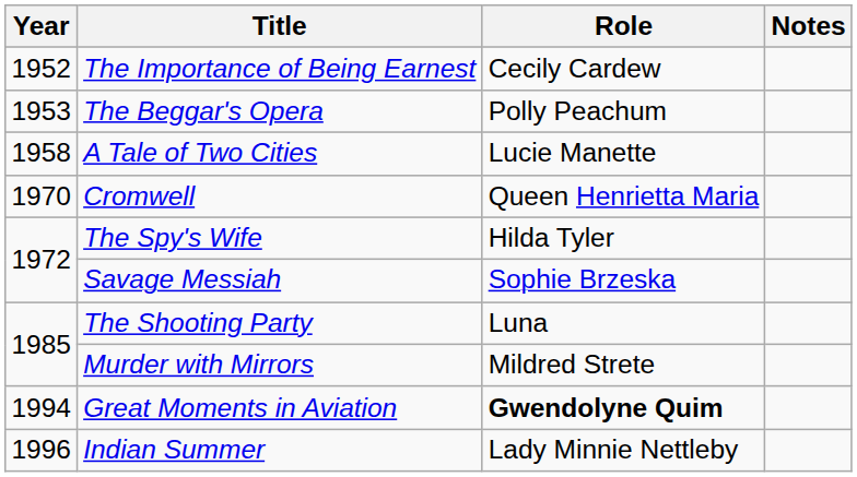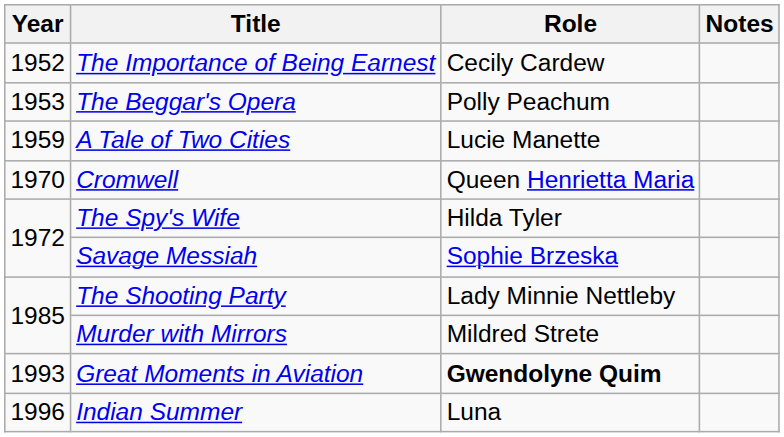A Tale of Two Cities | Year: 1958 -> 1959
The Shooting Party | Role: Luna -> Lady Minnie Nettleby
Great Moments in Aviation | Year: 1994 -> 1993
Indian Summer | Role: Lady Minnie Nettleby -> Luna
